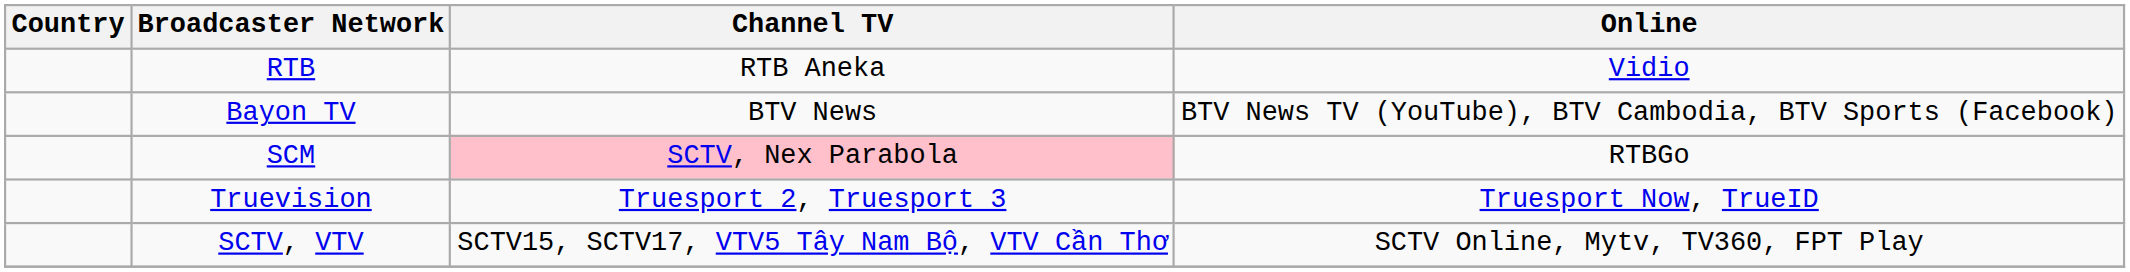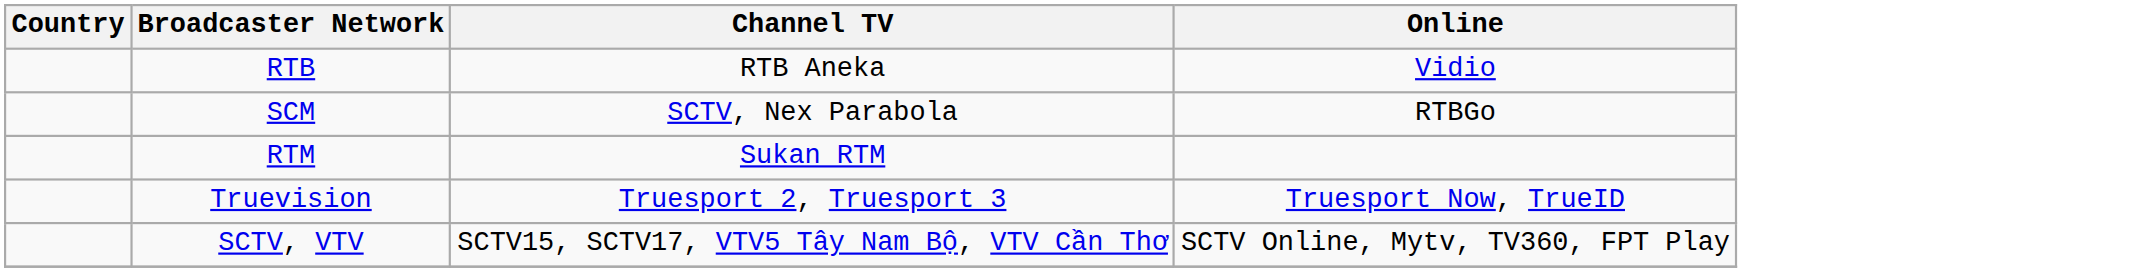- row: Bayon TV | BTV News | BTV News TV (YouTube), BTV Cambodia, BTV Sports (Facebook)
SCM | Channel TV: pink background -> no background
+ row: RTM | Sukan RTM
